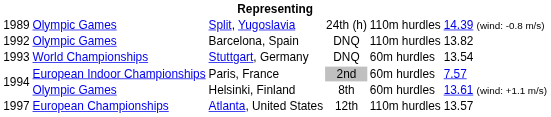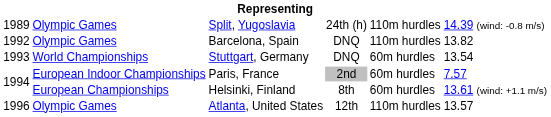Helsinki, Finland | column 2: Olympic Games -> European Championships
Atlanta, United States | column 1: 1997 -> 1996
Atlanta, United States | column 2: European Championships -> Olympic Games
